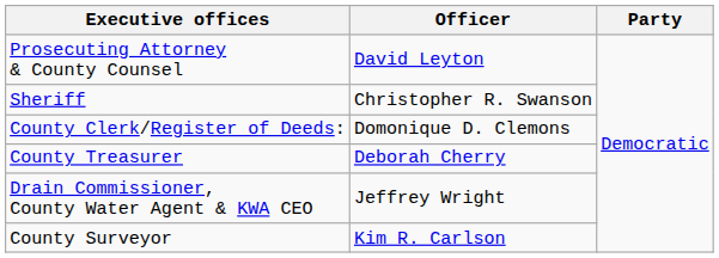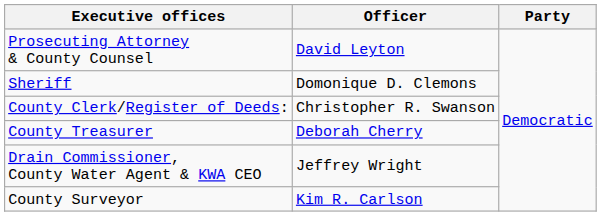Sheriff | Officer: Christopher R. Swanson -> Domonique D. Clemons
County Clerk/Register of Deeds: | Officer: Domonique D. Clemons -> Christopher R. Swanson
